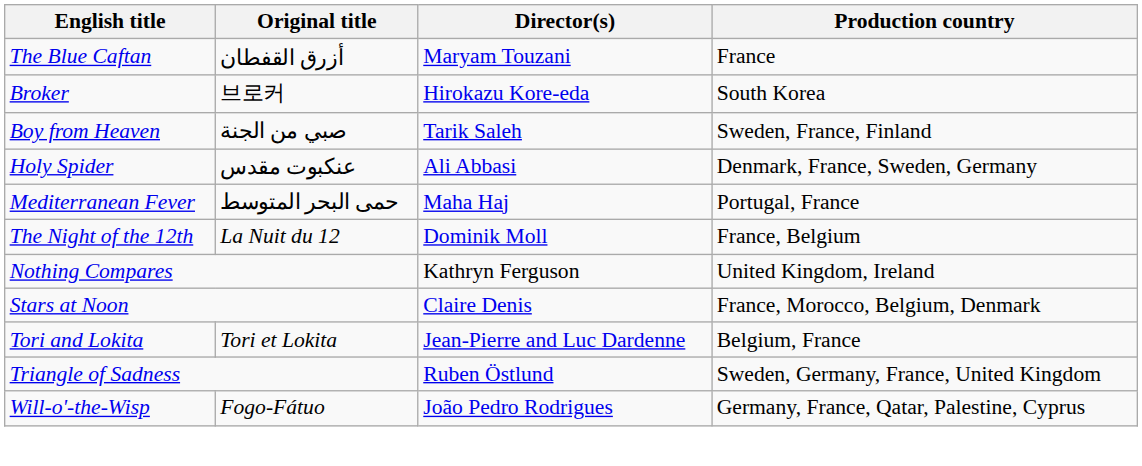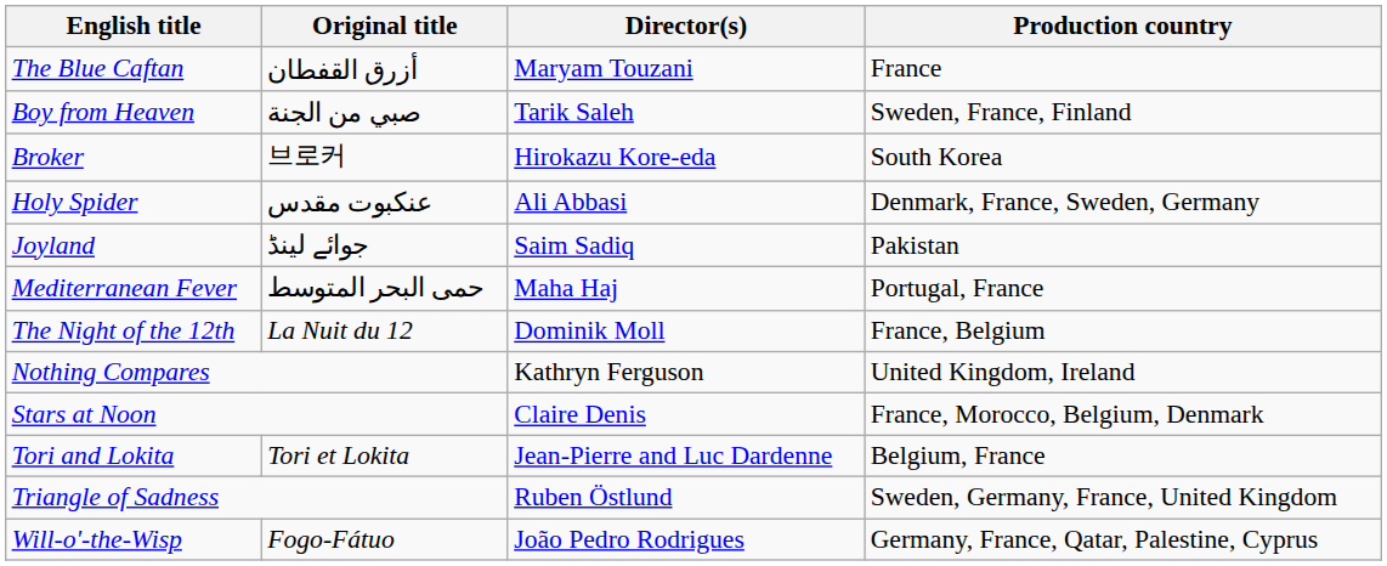rows swapped: Boy from Heaven <-> Broker
+ row: Joyland | جوائے لینڈ | Saim Sadiq | Pakistan
